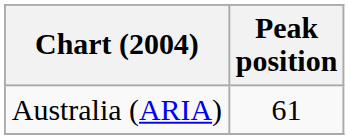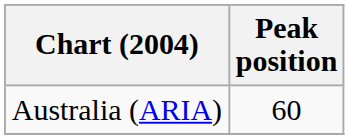Australia (ARIA) | Peak position: 61 -> 60
